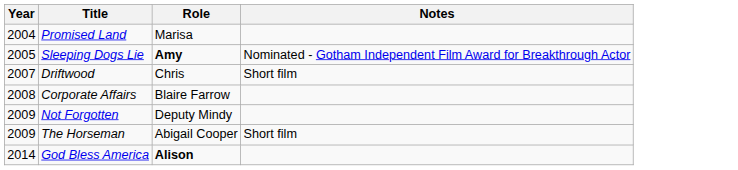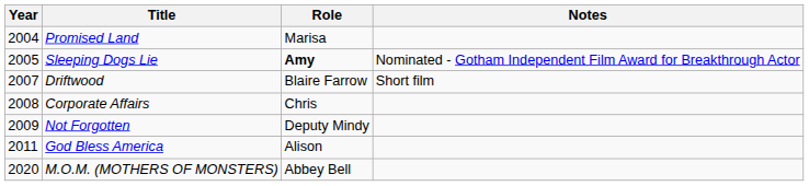Driftwood | Role: Chris -> Blaire Farrow
Corporate Affairs | Role: Blaire Farrow -> Chris
- row: 2009 | The Horseman | Abigail Cooper | Short film
God Bless America | Year: 2014 -> 2011
God Bless America | Role: bold -> normal
+ row: 2020 | M.O.M. (MOTHERS OF MONSTERS) | Abbey Bell
